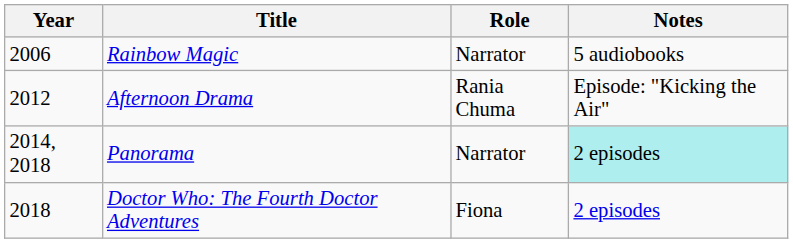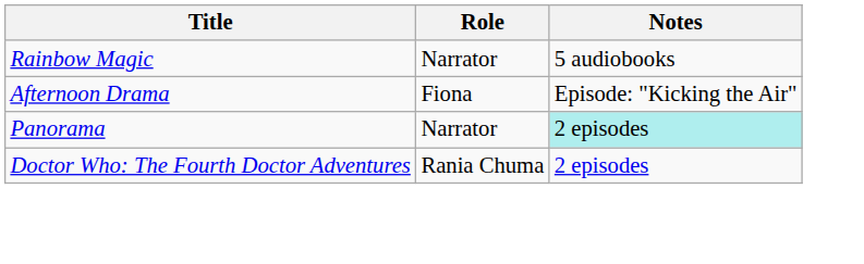- column: Year | 2006 | 2012 | 2014, 2018 | 2018
Afternoon Drama | Role: Rania Chuma -> Fiona
Doctor Who: The Fourth Doctor Adventures | Role: Fiona -> Rania Chuma
